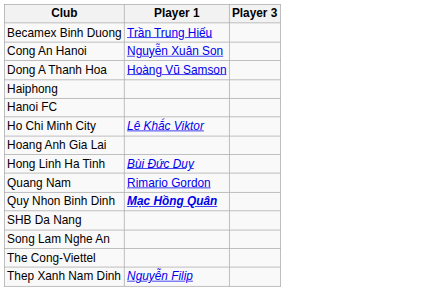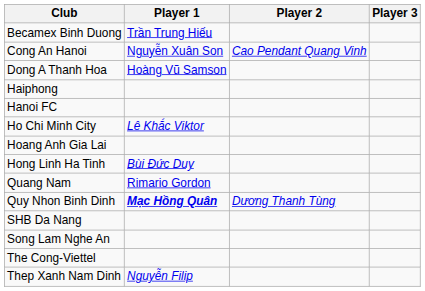+ column: Player 2 | Cao Pendant Quang Vinh | Dương Thanh Tùng
